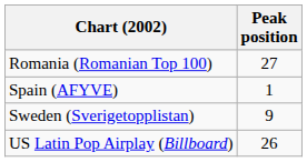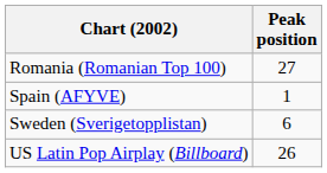Sweden (Sverigetopplistan) | Peak position: 9 -> 6
